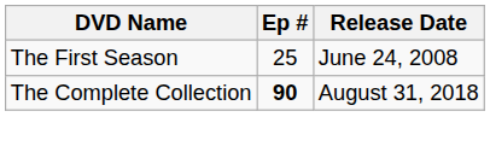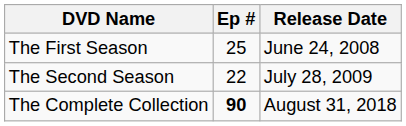+ row: The Second Season | 22 | July 28, 2009
